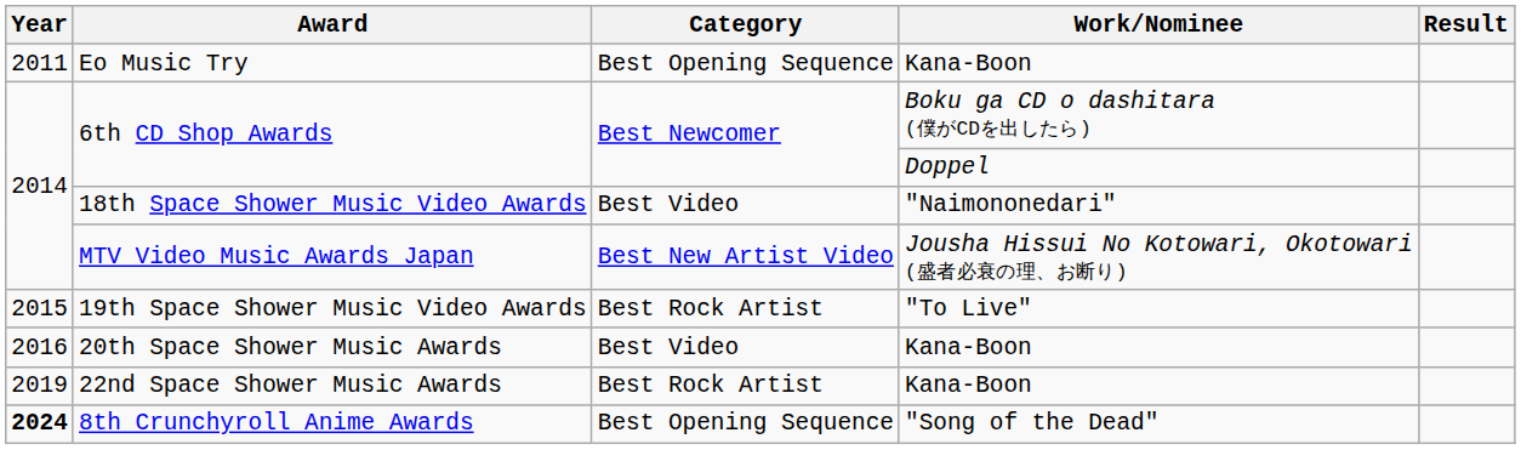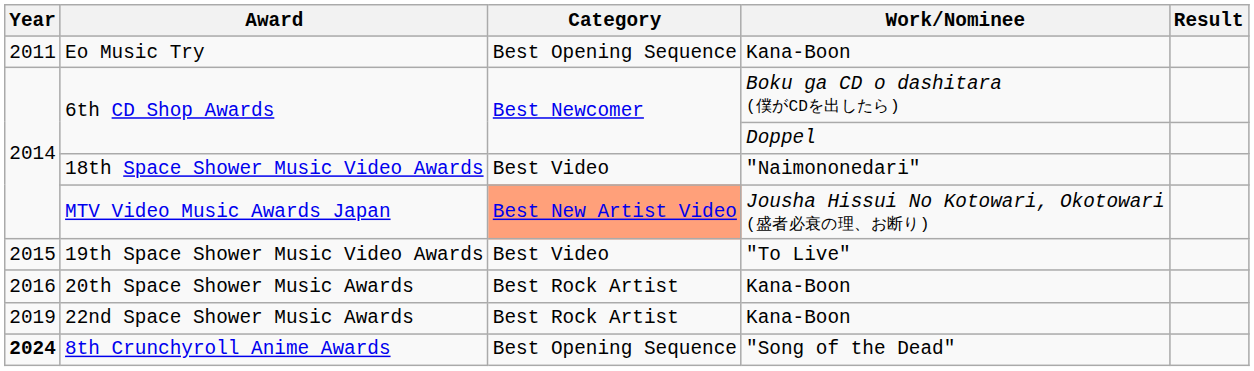MTV Video Music Awards Japan | Category: no background -> lightsalmon background
19th Space Shower Music Video Awards | Category: Best Rock Artist -> Best Video
20th Space Shower Music Awards | Category: Best Video -> Best Rock Artist
